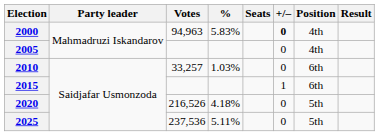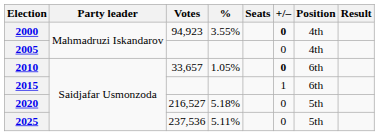2000 | Votes: 94,963 -> 94,923
2000 | %: 5.83% -> 3.55%
2010 | Votes: 33,257 -> 33,657
2010 | %: 1.03% -> 1.05%
2010 | +/–: normal -> bold
2020 | Votes: 216,526 -> 216,527
2020 | %: 4.18% -> 5.18%
